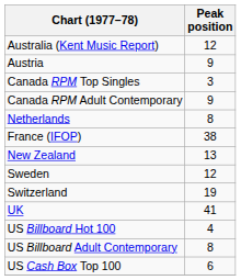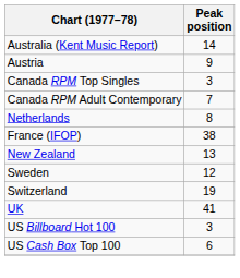Australia (Kent Music Report) | Peak position: 12 -> 14
Canada RPM Adult Contemporary | Peak position: 9 -> 7
US Billboard Hot 100 | Peak position: 4 -> 3
- row: US Billboard Adult Contemporary | 8
